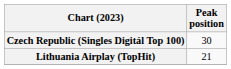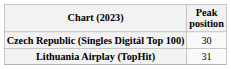Lithuania Airplay (TopHit) | Peak position: 21 -> 31
